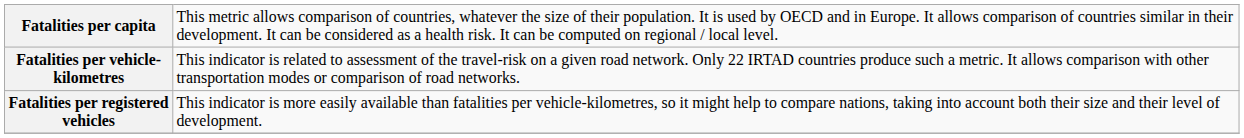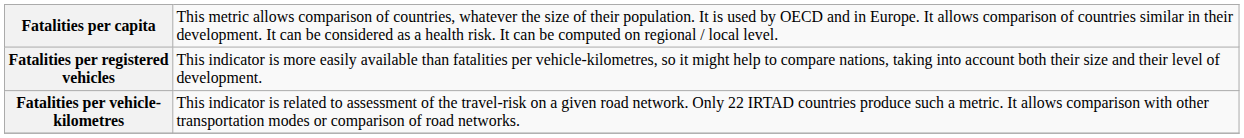rows swapped: Fatalities per vehicle-kilometres <-> Fatalities per registered vehicles
